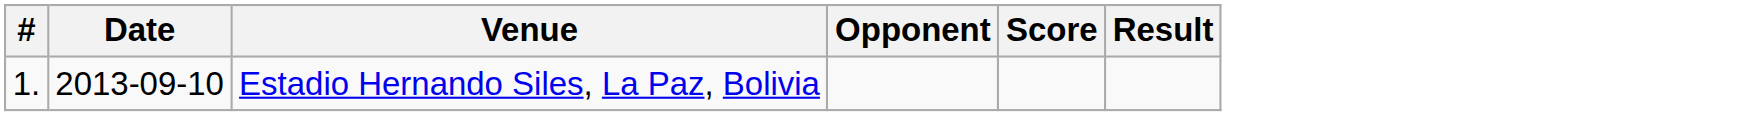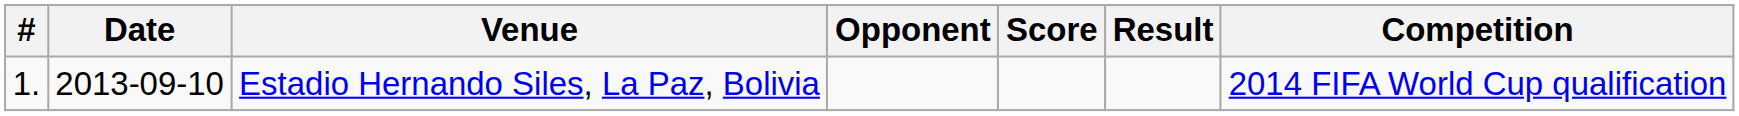+ column: Competition | 2014 FIFA World Cup qualification
